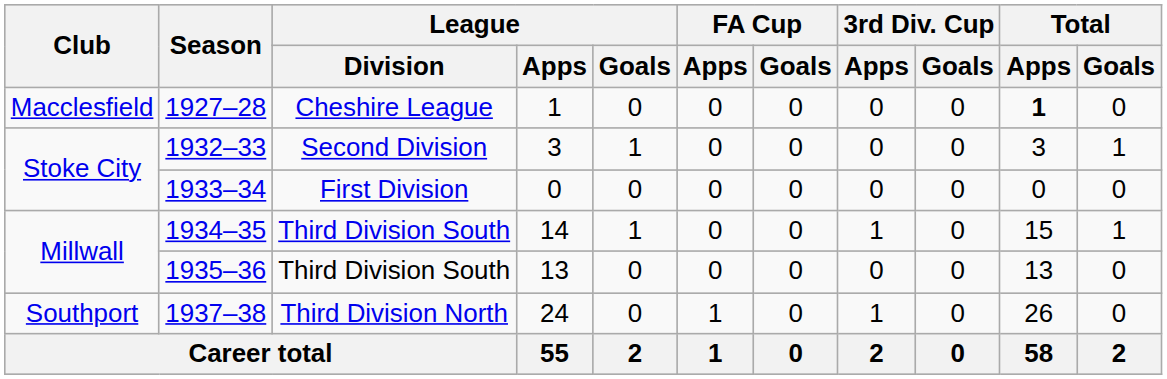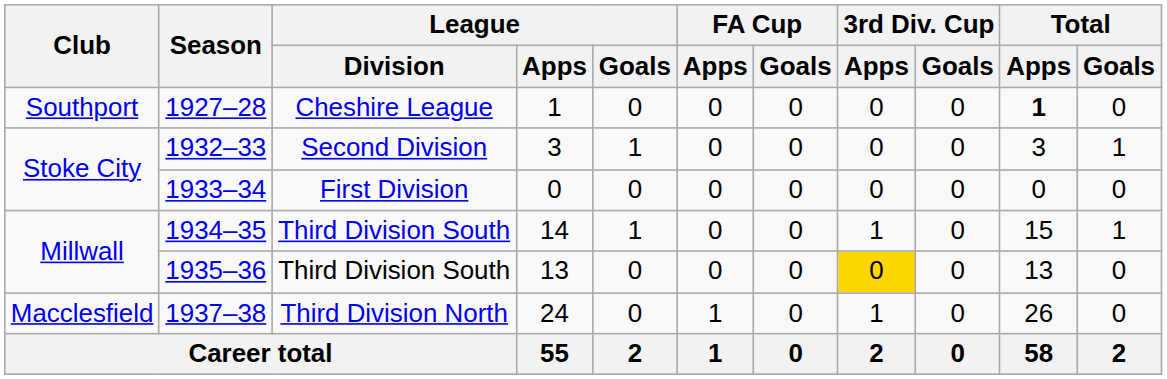1927–28 | Club: Macclesfield -> Southport
1935–36 | 3rd Div. Cup / Apps: no background -> gold background
1937–38 | Club: Southport -> Macclesfield
